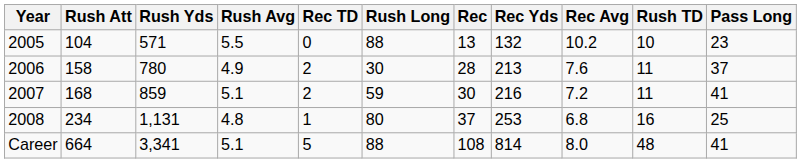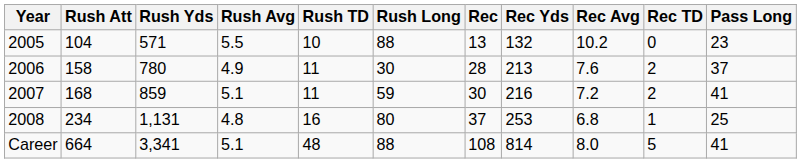columns swapped: Rush TD <-> Rec TD
